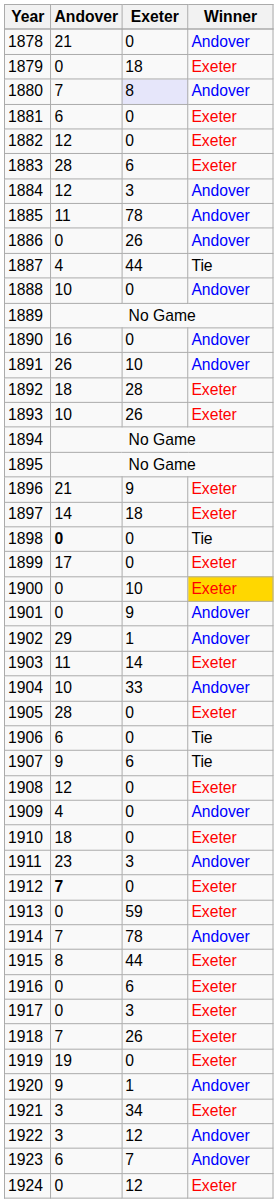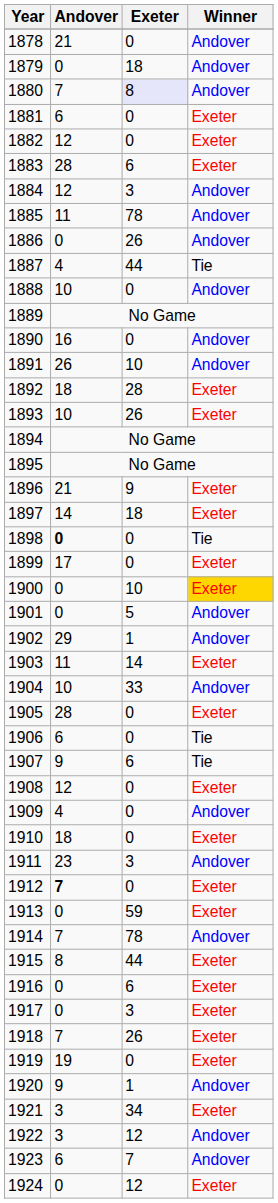1879 | Winner: Exeter -> Andover
1901 | Exeter: 9 -> 5
